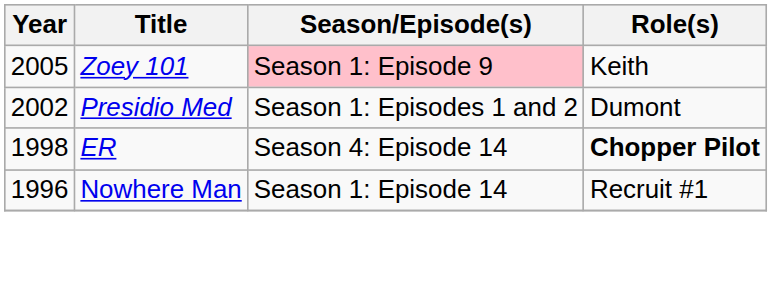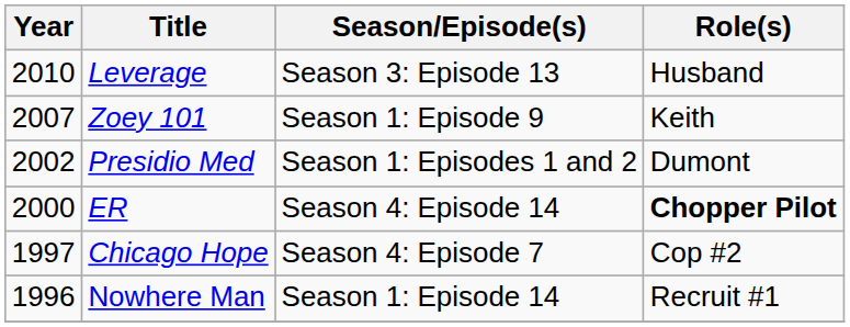+ row: 2010 | Leverage | Season 3: Episode 13 | Husband
Zoey 101 | Year: 2005 -> 2007
Zoey 101 | Season/Episode(s): pink background -> no background
ER | Year: 1998 -> 2000
+ row: 1997 | Chicago Hope | Season 4: Episode 7 | Cop #2
